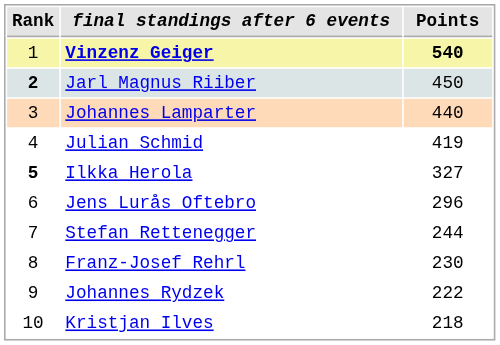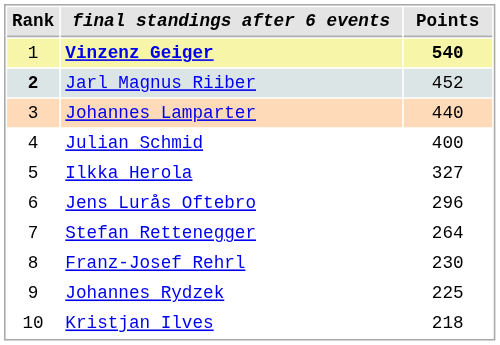Jarl Magnus Riiber | Points: 450 -> 452
Julian Schmid | Points: 419 -> 400
Ilkka Herola | Rank: bold -> normal
Stefan Rettenegger | Points: 244 -> 264
Johannes Rydzek | Points: 222 -> 225
